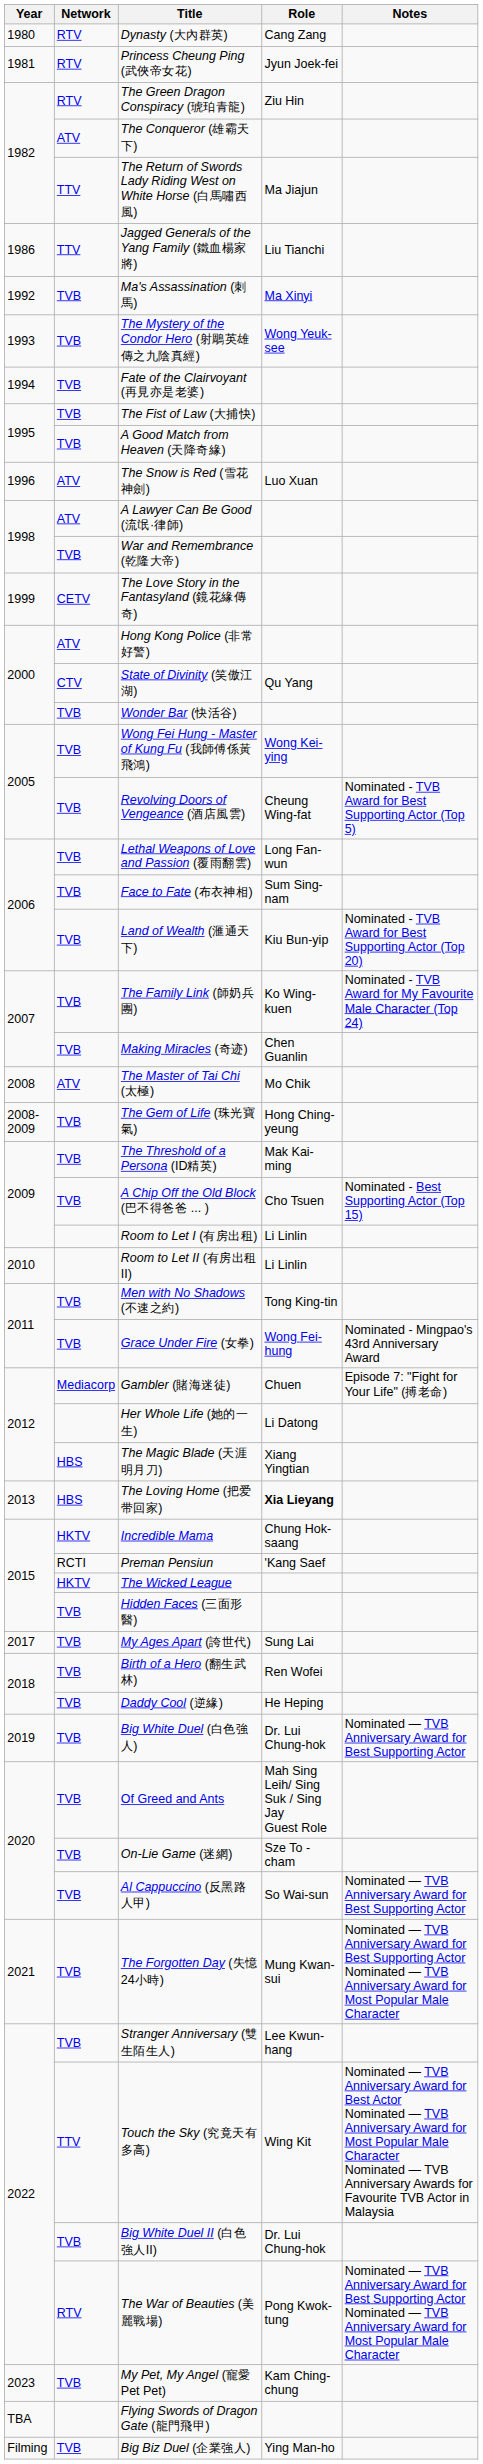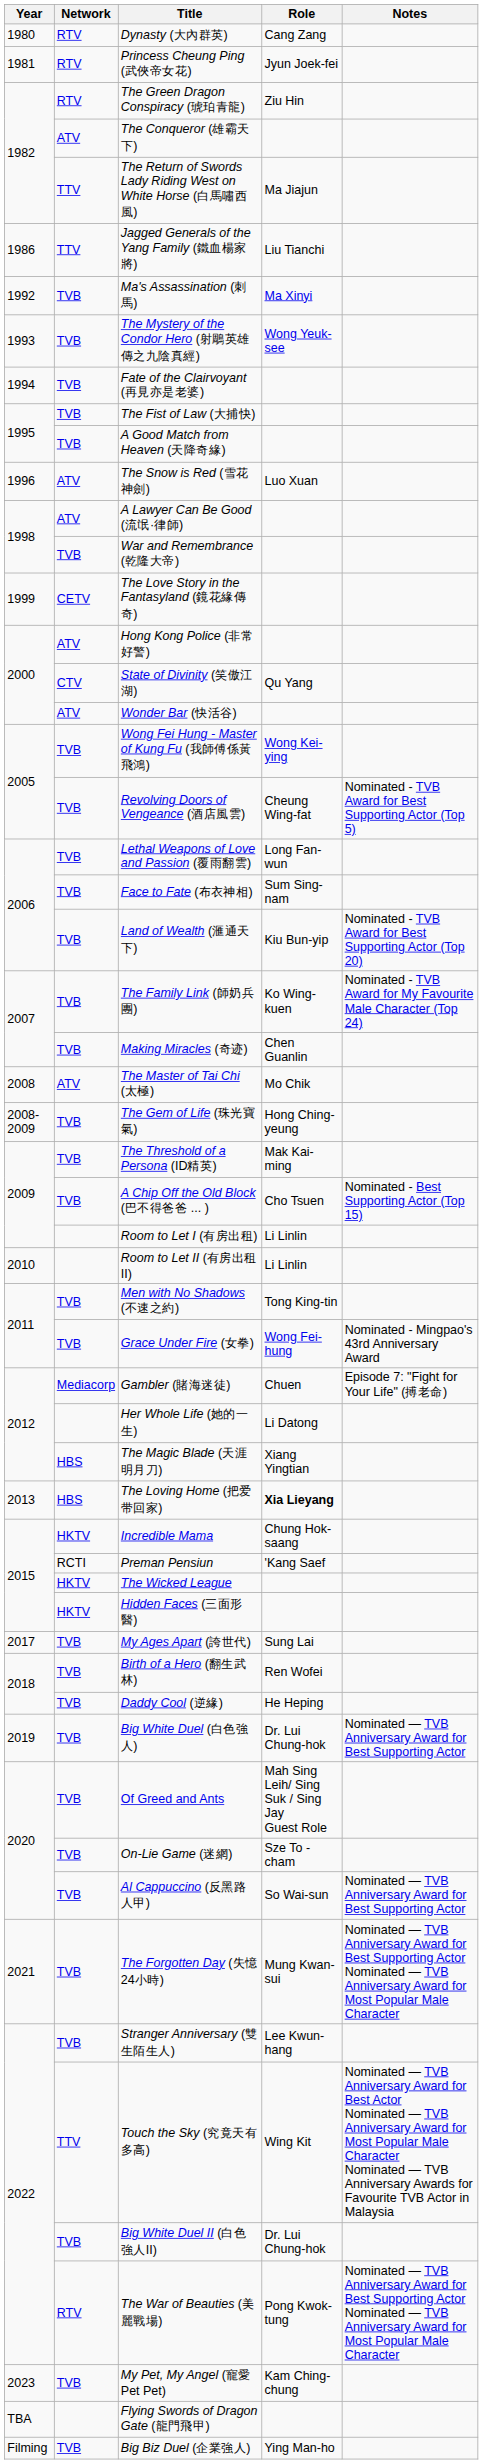Wonder Bar (快活谷) | Network: TVB -> ATV
Hidden Faces (三面形醫) | Network: TVB -> HKTV
